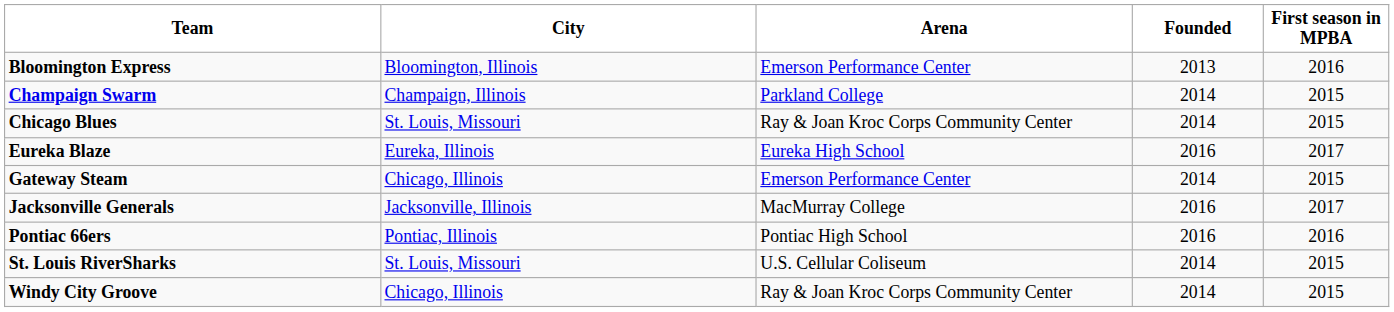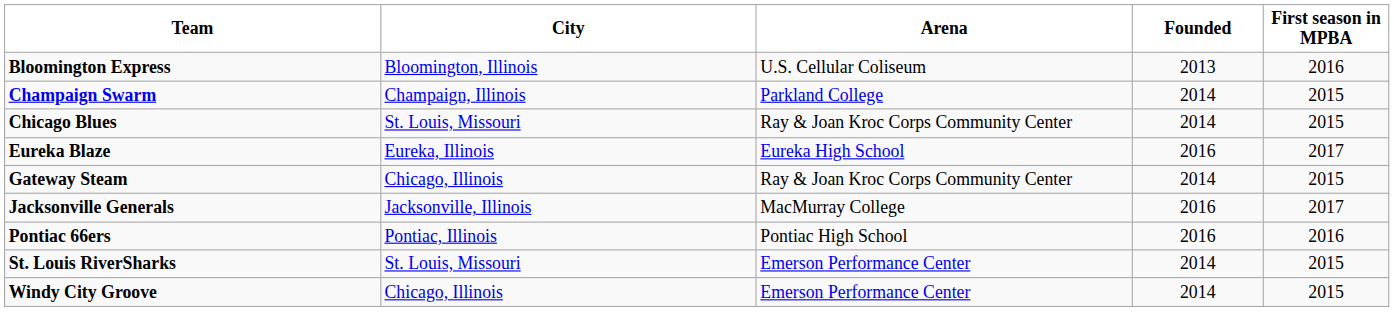Bloomington Express | Arena: Emerson Performance Center -> U.S. Cellular Coliseum
Gateway Steam | Arena: Emerson Performance Center -> Ray & Joan Kroc Corps Community Center
St. Louis RiverSharks | Arena: U.S. Cellular Coliseum -> Emerson Performance Center
Windy City Groove | Arena: Ray & Joan Kroc Corps Community Center -> Emerson Performance Center
